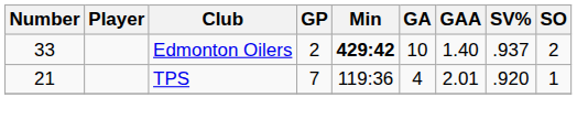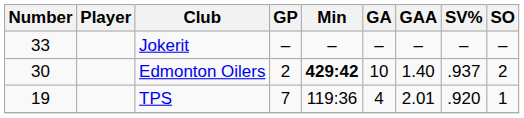+ row: 33 | Jokerit | – | – | – | – | – | –
Edmonton Oilers | Number: 33 -> 30
TPS | Number: 21 -> 19
